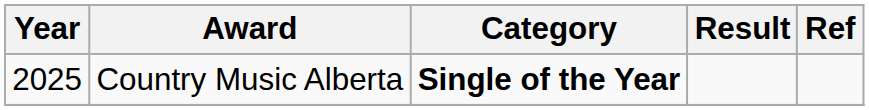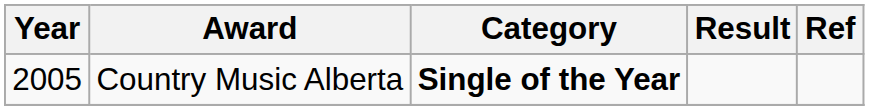Country Music Alberta | Year: 2025 -> 2005
